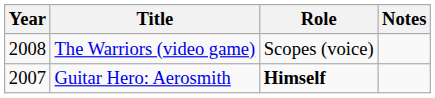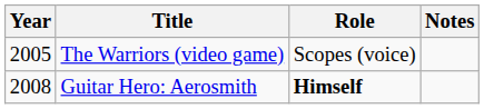The Warriors (video game) | Year: 2008 -> 2005
Guitar Hero: Aerosmith | Year: 2007 -> 2008
